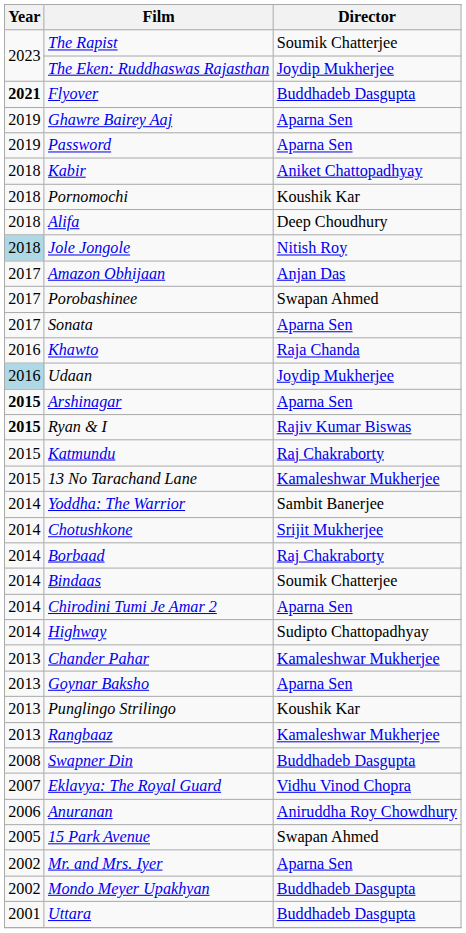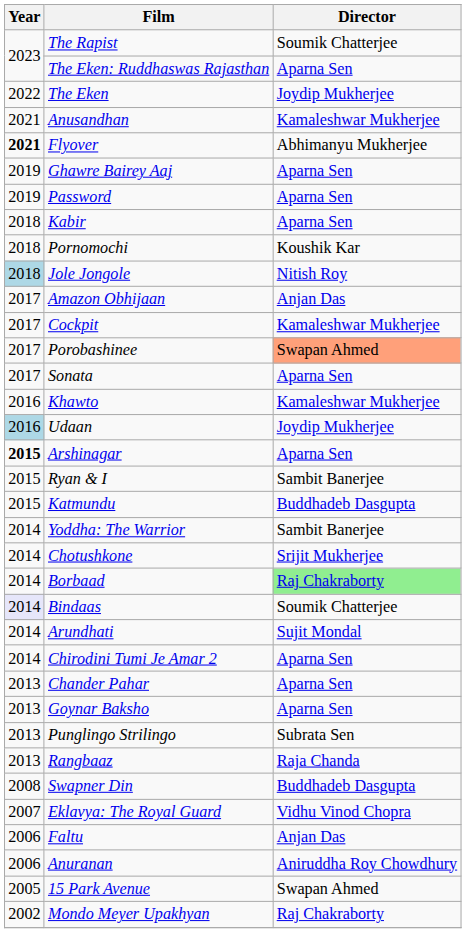The Eken: Ruddhaswas Rajasthan | Director: Joydip Mukherjee -> Aparna Sen
+ row: 2022 | The Eken | Joydip Mukherjee
+ row: 2021 | Anusandhan | Kamaleshwar Mukherjee
Flyover | Director: Buddhadeb Dasgupta -> Abhimanyu Mukherjee
Kabir | Director: Aniket Chattopadhyay -> Aparna Sen
- row: 2018 | Alifa | Deep Choudhury
+ row: 2017 | Cockpit | Kamaleshwar Mukherjee
Porobashinee | Director: no background -> lightsalmon background
Khawto | Director: Raja Chanda -> Kamaleshwar Mukherjee
Ryan & I | Year: bold -> normal
Ryan & I | Director: Rajiv Kumar Biswas -> Sambit Banerjee
Katmundu | Director: Raj Chakraborty -> Buddhadeb Dasgupta
- row: 2015 | 13 No Tarachand Lane | Kamaleshwar Mukherjee
Borbaad | Director: no background -> lightgreen background
Bindaas | Year: no background -> lavender background
+ row: 2014 | Arundhati | Sujit Mondal
- row: 2014 | Highway | Sudipto Chattopadhyay
Chander Pahar | Director: Kamaleshwar Mukherjee -> Aparna Sen
Punglingo Strilingo | Director: Koushik Kar -> Subrata Sen
Rangbaaz | Director: Kamaleshwar Mukherjee -> Raja Chanda
+ row: 2006 | Faltu | Anjan Das
- row: 2002 | Mr. and Mrs. Iyer | Aparna Sen
Mondo Meyer Upakhyan | Director: Buddhadeb Dasgupta -> Raj Chakraborty
- row: 2001 | Uttara | Buddhadeb Dasgupta
